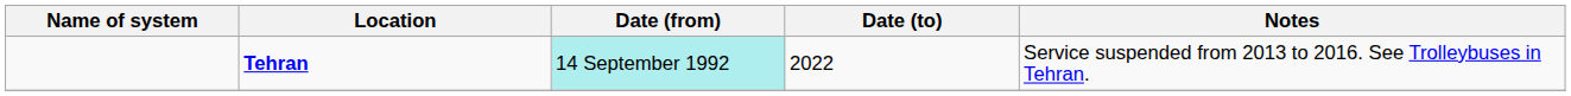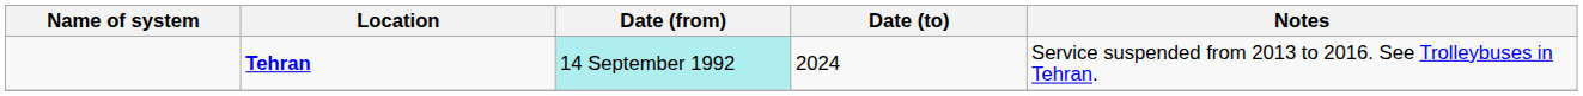Tehran | Date (to): 2022 -> 2024
